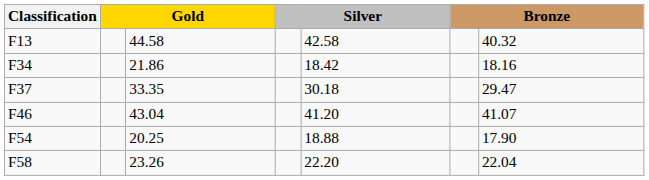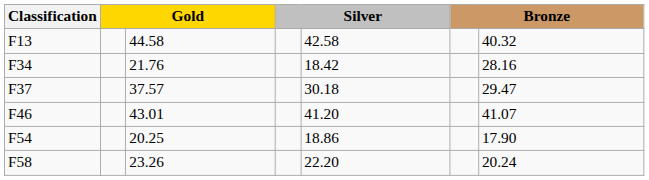F34 | column 3: 21.86 -> 21.76
F34 | column 7: 18.16 -> 28.16
F37 | column 3: 33.35 -> 37.57
F46 | column 3: 43.04 -> 43.01
F54 | column 5: 18.88 -> 18.86
F58 | column 7: 22.04 -> 20.24
